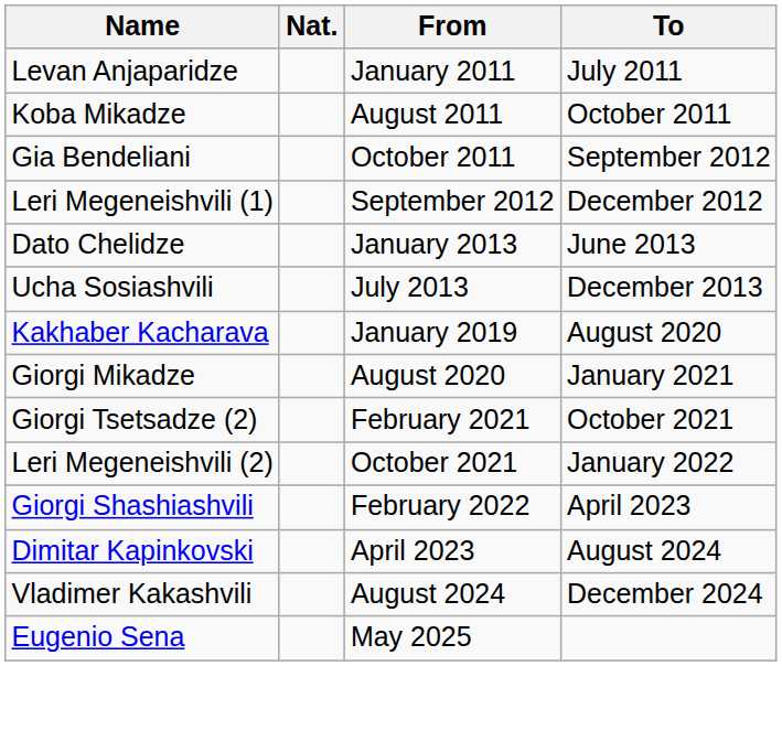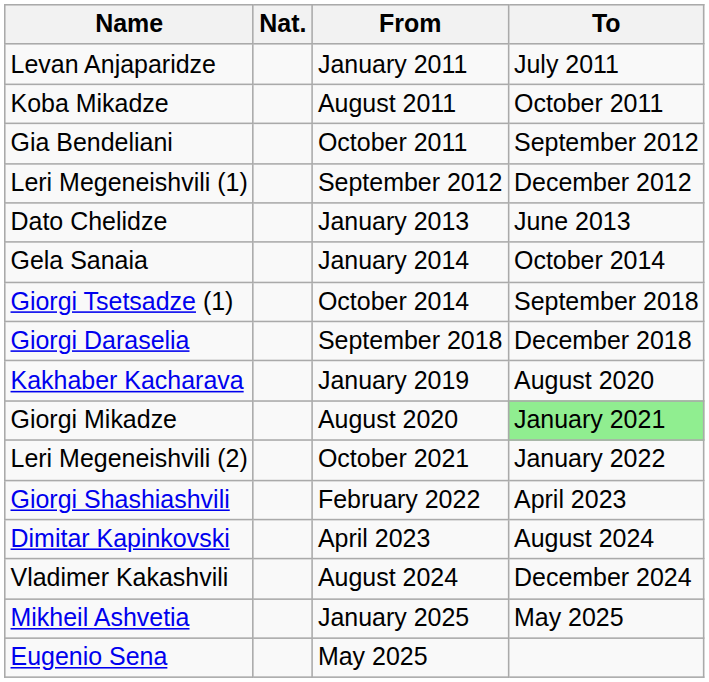- row: Ucha Sosiashvili | July 2013 | December 2013
+ row: Gela Sanaia | January 2014 | October 2014
+ row: Giorgi Tsetsadze (1) | October 2014 | September 2018
+ row: Giorgi Daraselia | September 2018 | December 2018
Giorgi Mikadze | To: no background -> lightgreen background
- row: Giorgi Tsetsadze (2) | February 2021 | October 2021
+ row: Mikheil Ashvetia | January 2025 | May 2025
